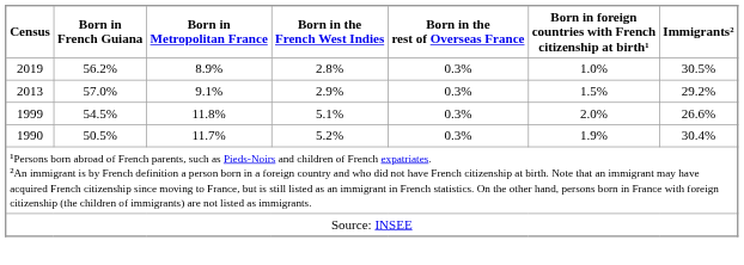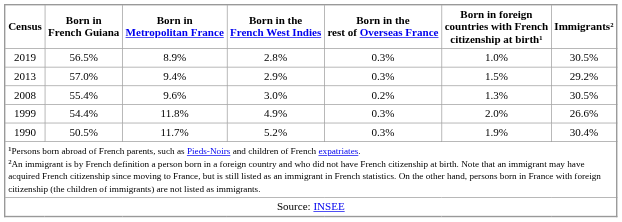2019 | Born in French Guiana: 56.2% -> 56.5%
2013 | Born in Metropolitan France: 9.1% -> 9.4%
+ row: 2008 | 55.4% | 9.6% | 3.0% | 0.2% | 1.3% | 30.5%
1999 | Born in French Guiana: 54.5% -> 54.4%
1999 | Born in the French West Indies: 5.1% -> 4.9%
